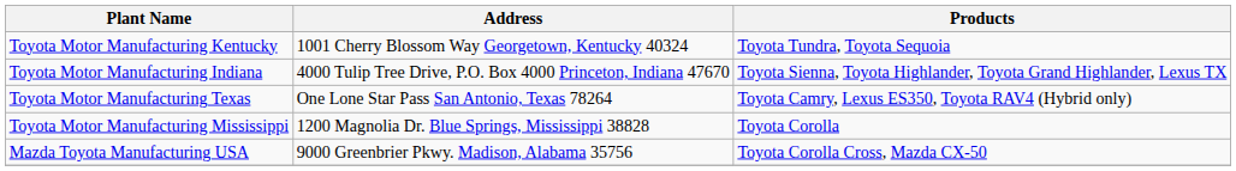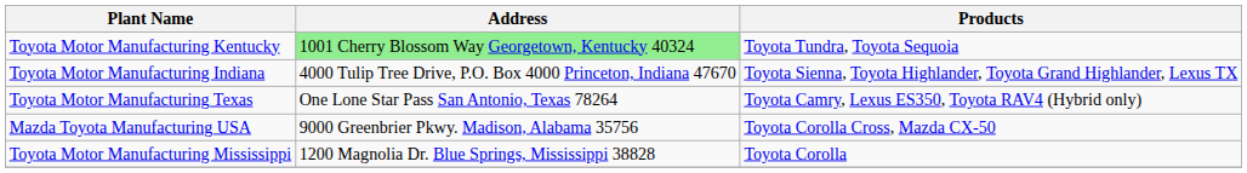Toyota Motor Manufacturing Kentucky | Address: no background -> lightgreen background
rows swapped: Toyota Motor Manufacturing Mississippi <-> Mazda Toyota Manufacturing USA
